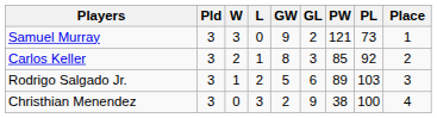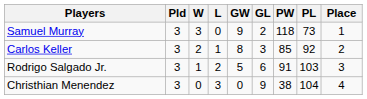Samuel Murray | PW: 121 -> 118
Rodrigo Salgado Jr. | PW: 89 -> 91
Christhian Menendez | GW: 2 -> 0
Christhian Menendez | PL: 100 -> 104
